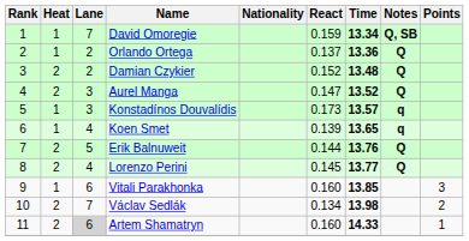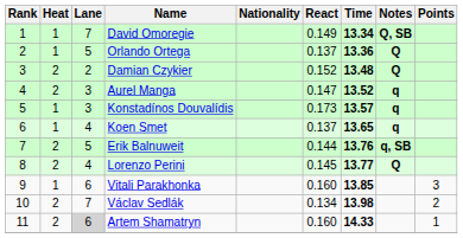David Omoregie | React: 0.159 -> 0.149
Orlando Ortega | Lane: 2 -> 5
Aurel Manga | Notes: Q -> q
Koen Smet | React: 0.139 -> 0.137
Erik Balnuweit | Notes: Q -> q, SB
